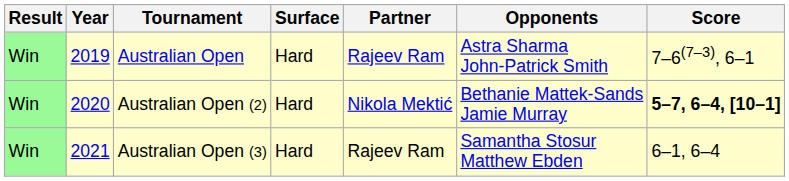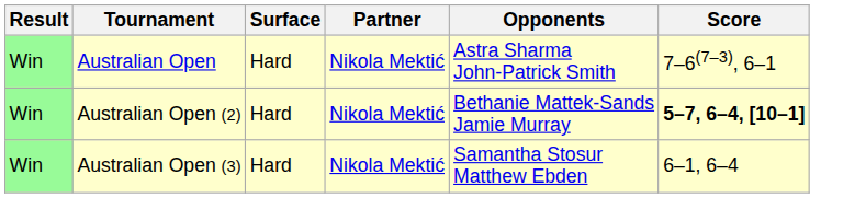- column: Year | 2019 | 2020 | 2021
Australian Open | Partner: Rajeev Ram -> Nikola Mektić
Australian Open (3) | Partner: Rajeev Ram -> Nikola Mektić
